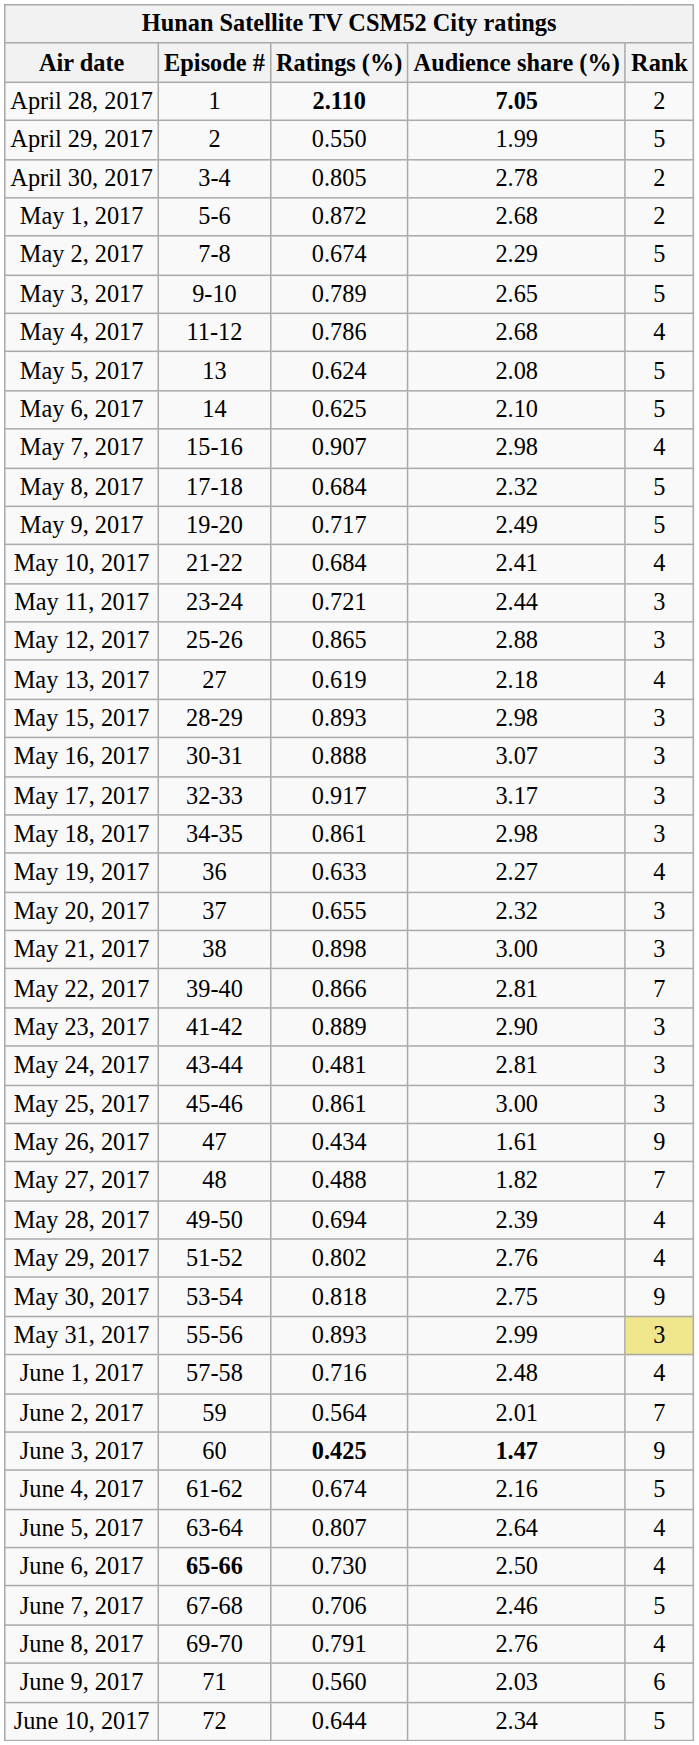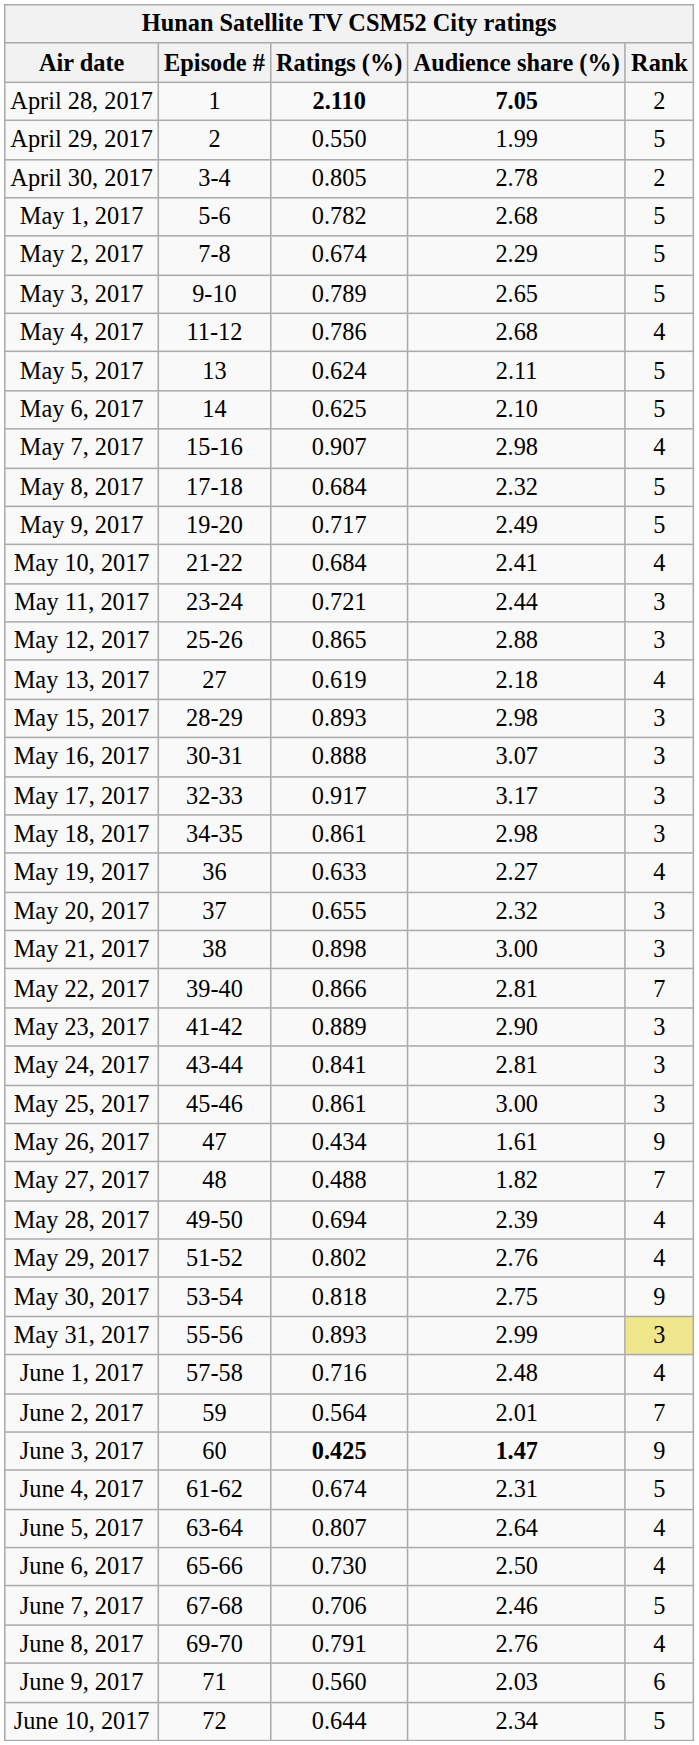May 1, 2017 | Ratings (%): 0.872 -> 0.782
May 1, 2017 | Rank: 2 -> 5
May 5, 2017 | Audience share (%): 2.08 -> 2.11
May 24, 2017 | Ratings (%): 0.481 -> 0.841
June 4, 2017 | Audience share (%): 2.16 -> 2.31
June 6, 2017 | Episode #: bold -> normal
